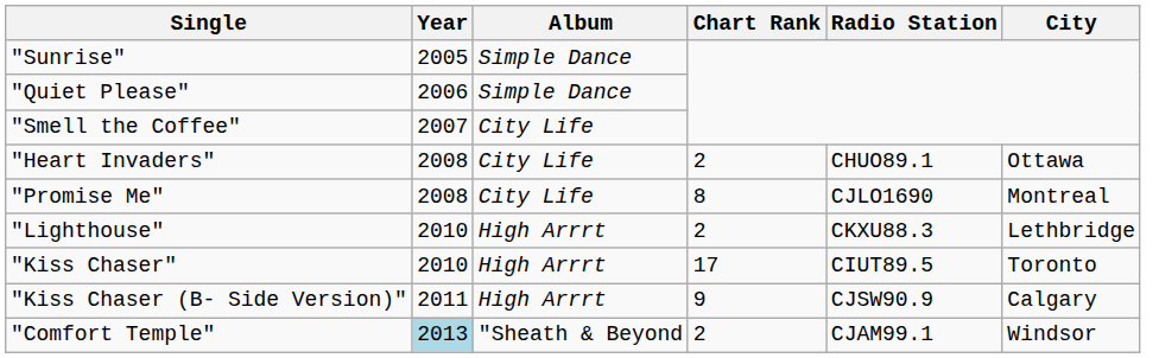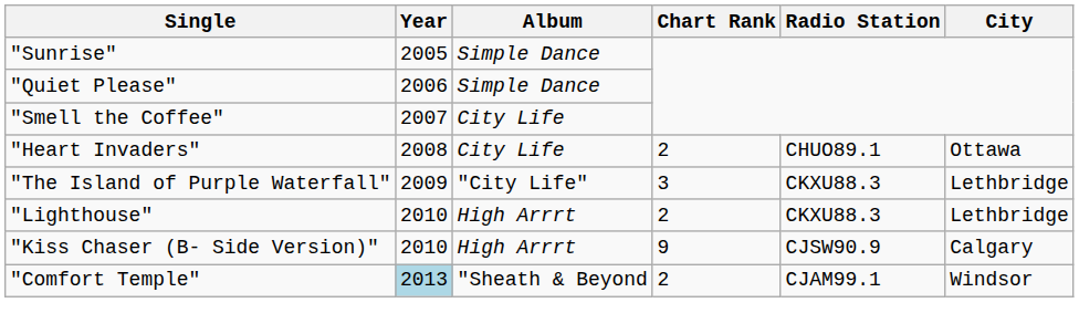- row: "Promise Me" | 2008 | City Life | 8 | CJLO1690 | Montreal
+ row: "The Island of Purple Waterfall" | 2009 | "City Life" | 3 | CKXU88.3 | Lethbridge
- row: "Kiss Chaser" | 2010 | High Arrrt | 17 | CIUT89.5 | Toronto
"Kiss Chaser (B- Side Version)" | Year: 2011 -> 2010
